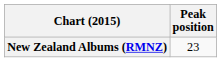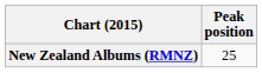New Zealand Albums (RMNZ) | Peak position: 23 -> 25
